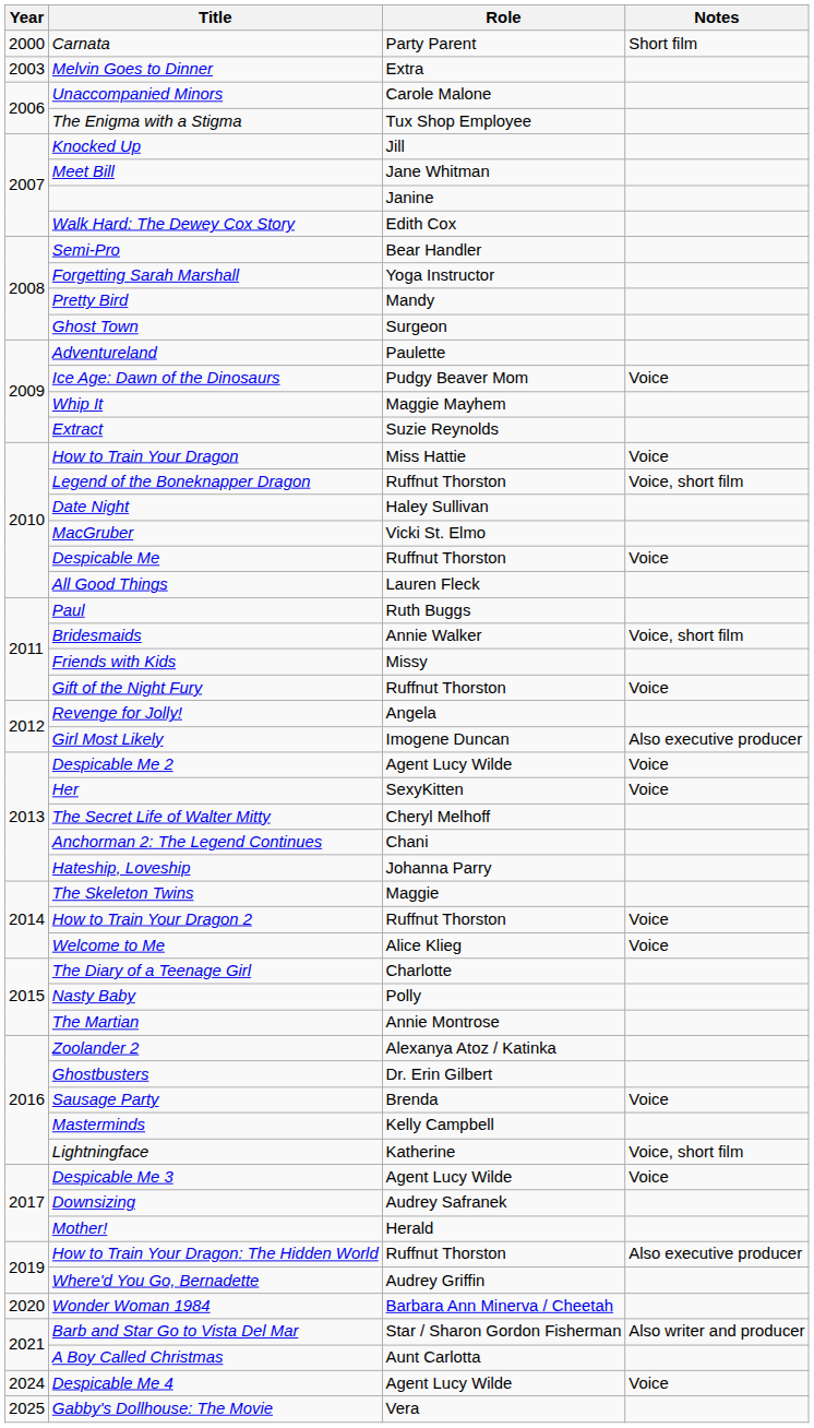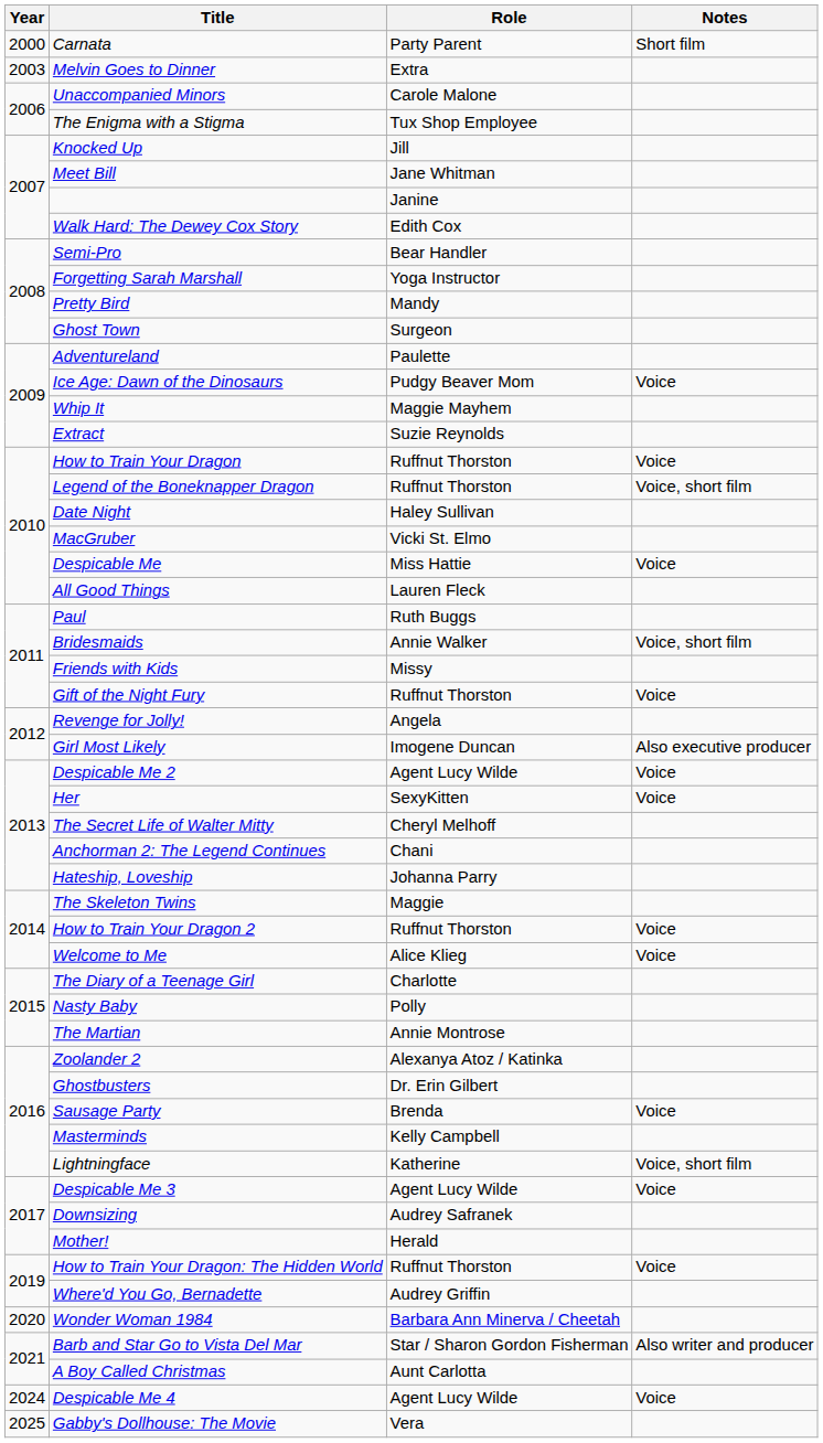How to Train Your Dragon | Role: Miss Hattie -> Ruffnut Thorston
Despicable Me | Role: Ruffnut Thorston -> Miss Hattie
How to Train Your Dragon: The Hidden World | Notes: Also executive producer -> Voice
